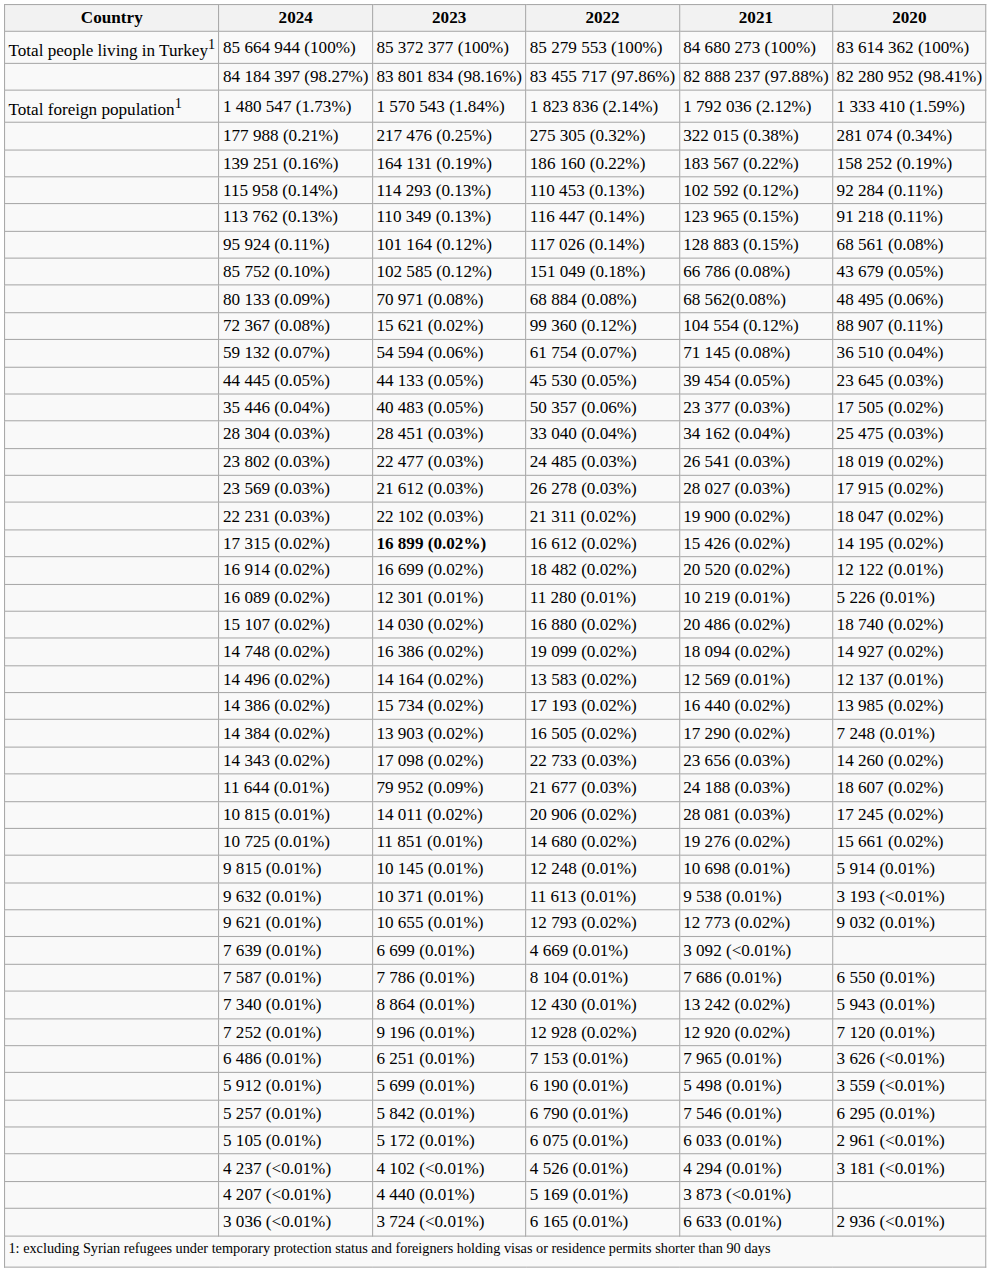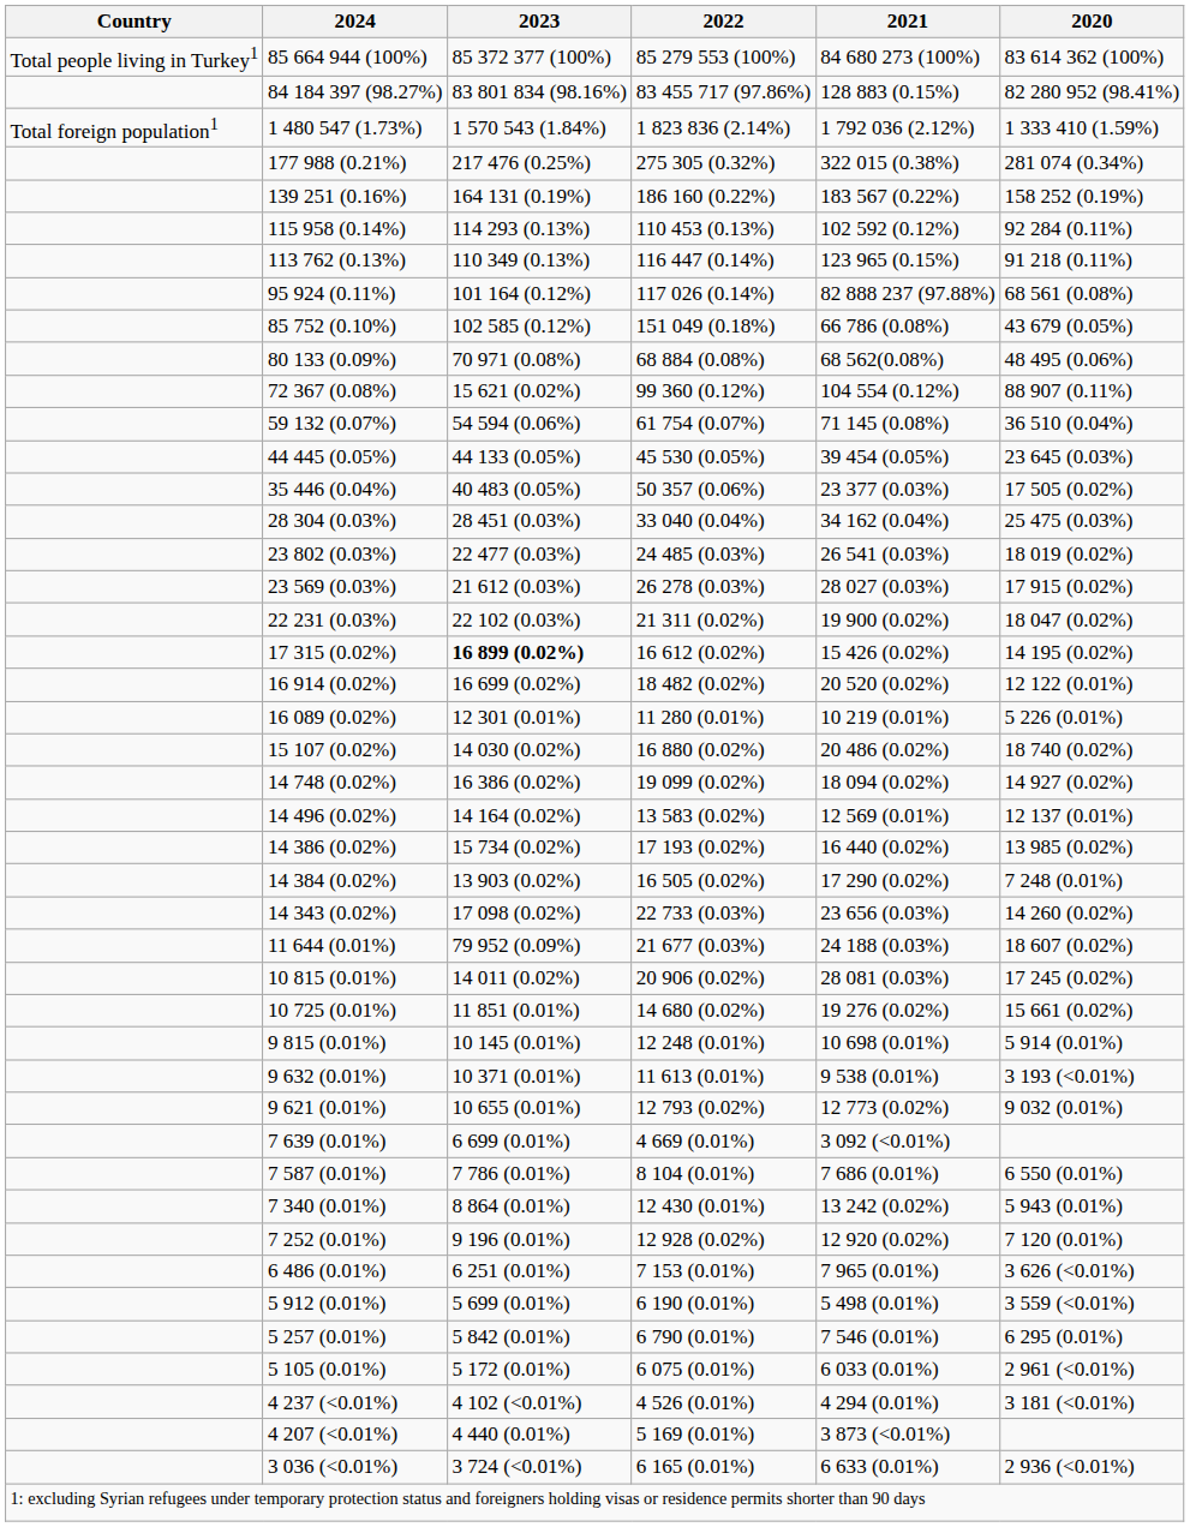84 184 397 (98.27%) | 2021: 82 888 237 (97.88%) -> 128 883 (0.15%)
95 924 (0.11%) | 2021: 128 883 (0.15%) -> 82 888 237 (97.88%)
